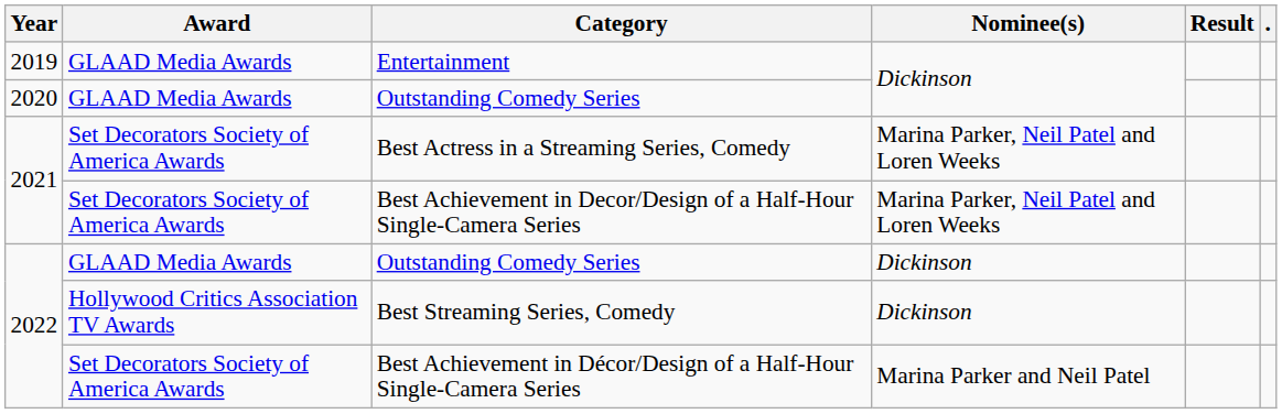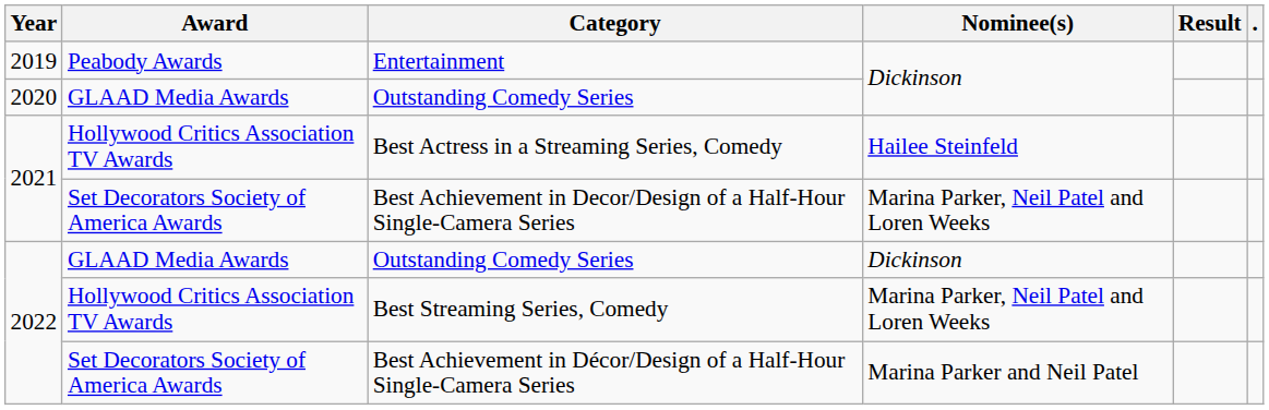Entertainment | Award: GLAAD Media Awards -> Peabody Awards
Best Actress in a Streaming Series, Comedy | Award: Set Decorators Society of America Awards -> Hollywood Critics Association TV Awards
Best Actress in a Streaming Series, Comedy | Nominee(s): Marina Parker, Neil Patel and Loren Weeks -> Hailee Steinfeld
Best Streaming Series, Comedy | Nominee(s): Dickinson -> Marina Parker, Neil Patel and Loren Weeks
